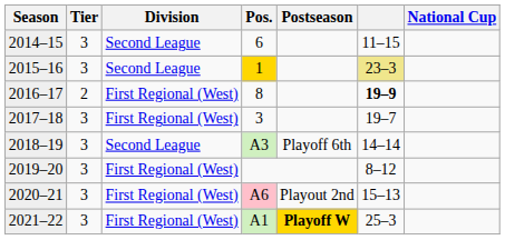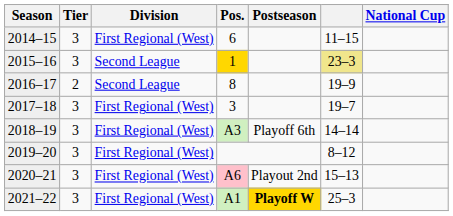2014–15 | Division: Second League -> First Regional (West)
2016–17 | Division: First Regional (West) -> Second League
2016–17 | column 6: bold -> normal
2018–19 | Division: Second League -> First Regional (West)
